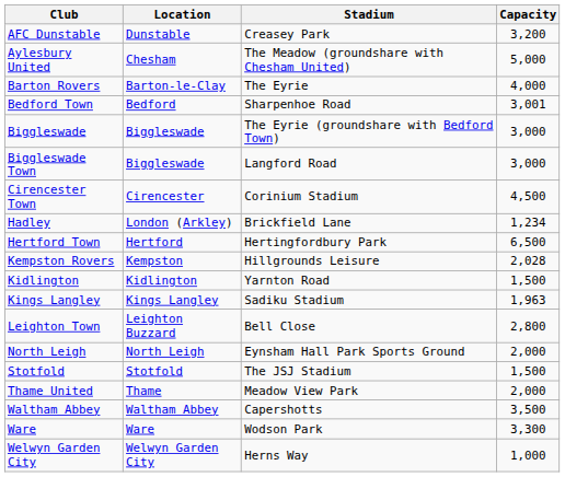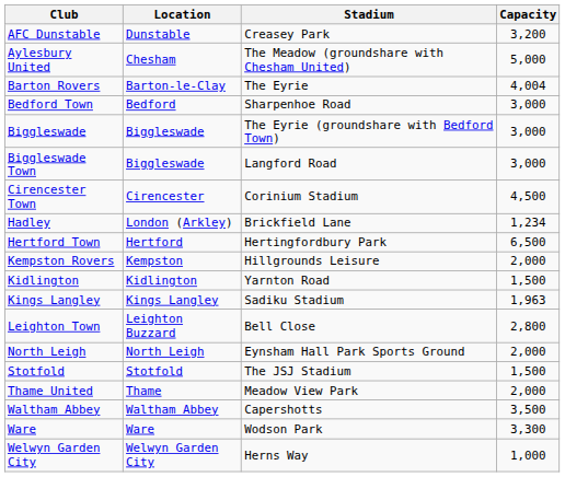Barton Rovers | Capacity: 4,000 -> 4,004
Bedford Town | Capacity: 3,001 -> 3,000
Kempston Rovers | Capacity: 2,028 -> 2,000
